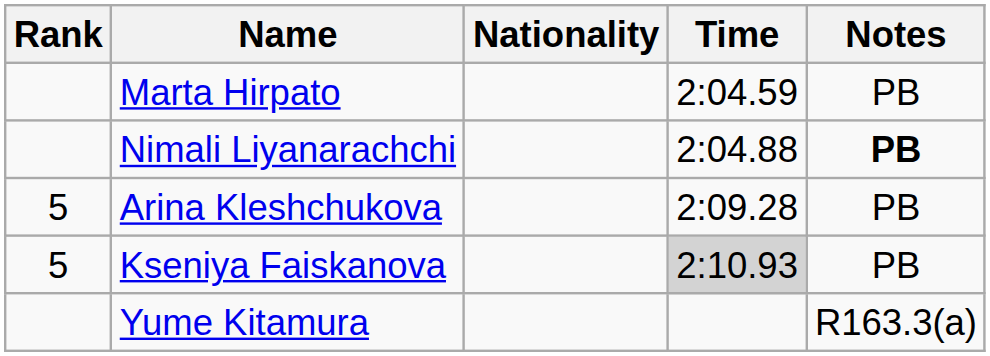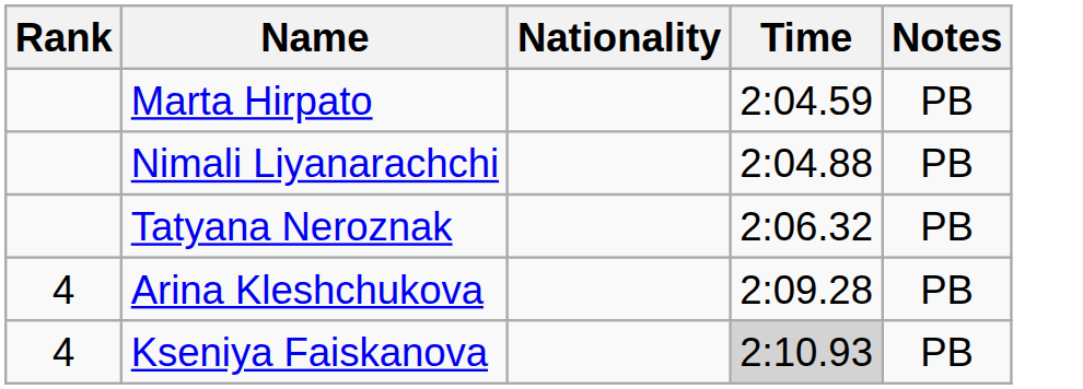Nimali Liyanarachchi | Notes: bold -> normal
+ row: Tatyana Neroznak | 2:06.32 | PB
Arina Kleshchukova | Rank: 5 -> 4
Kseniya Faiskanova | Rank: 5 -> 4
- row: Yume Kitamura | R163.3(a)
